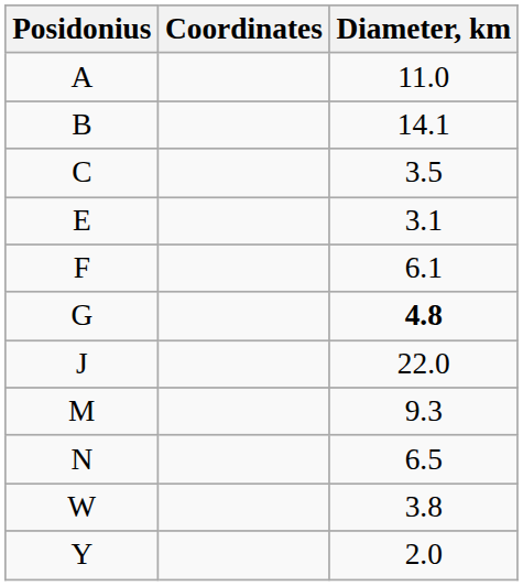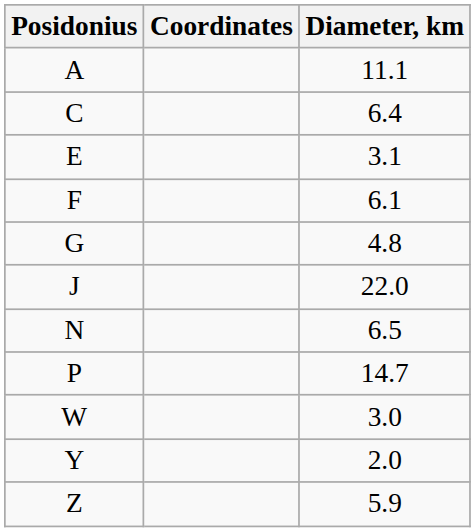A | Diameter, km: 11.0 -> 11.1
- row: B | 14.1
C | Diameter, km: 3.5 -> 6.4
G | Diameter, km: bold -> normal
- row: M | 9.3
+ row: P | 14.7
W | Diameter, km: 3.8 -> 3.0
+ row: Z | 5.9
